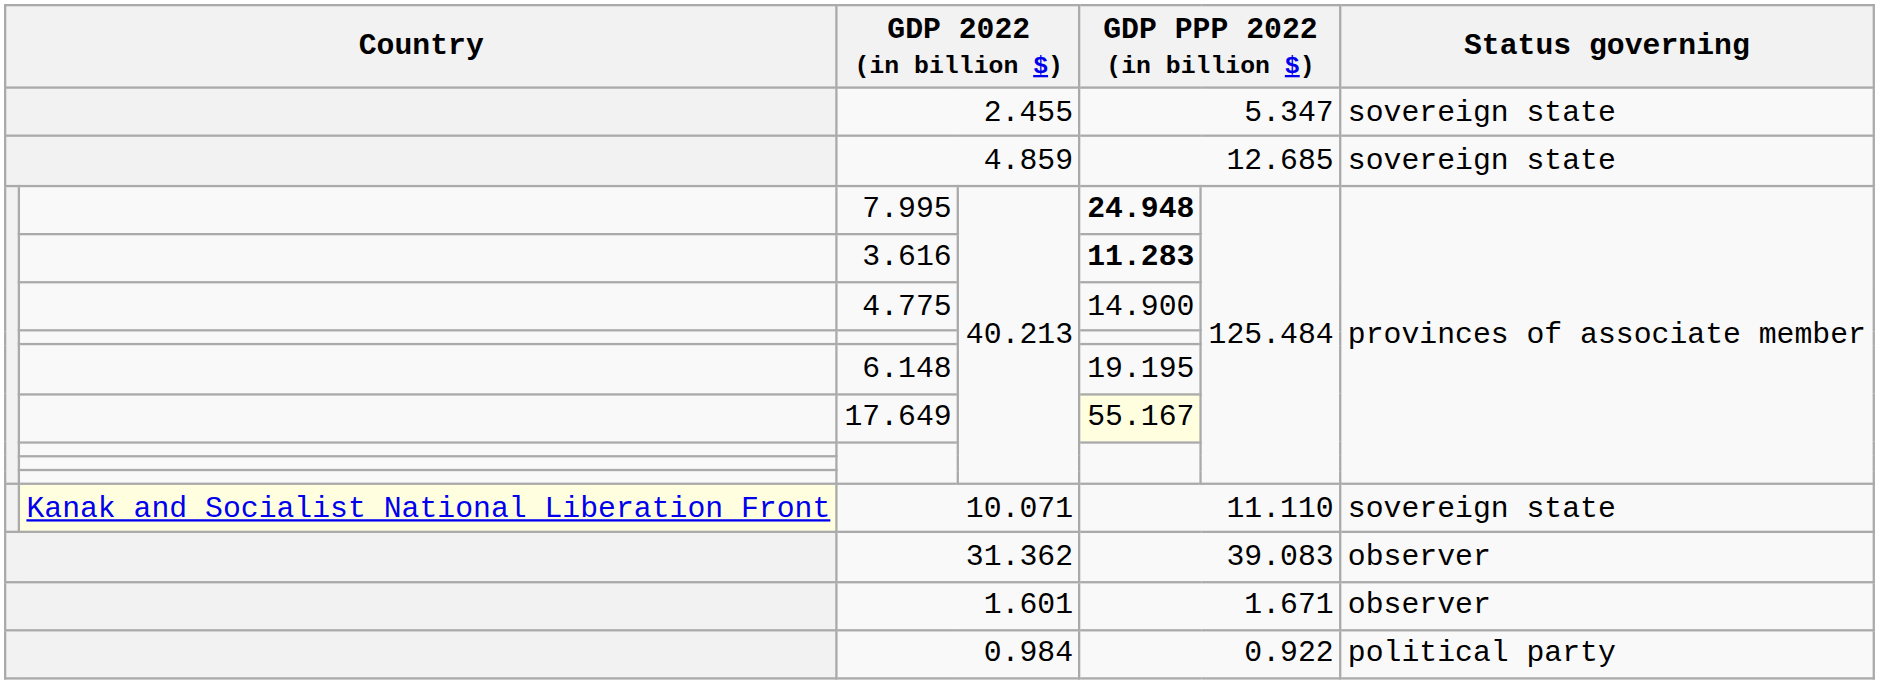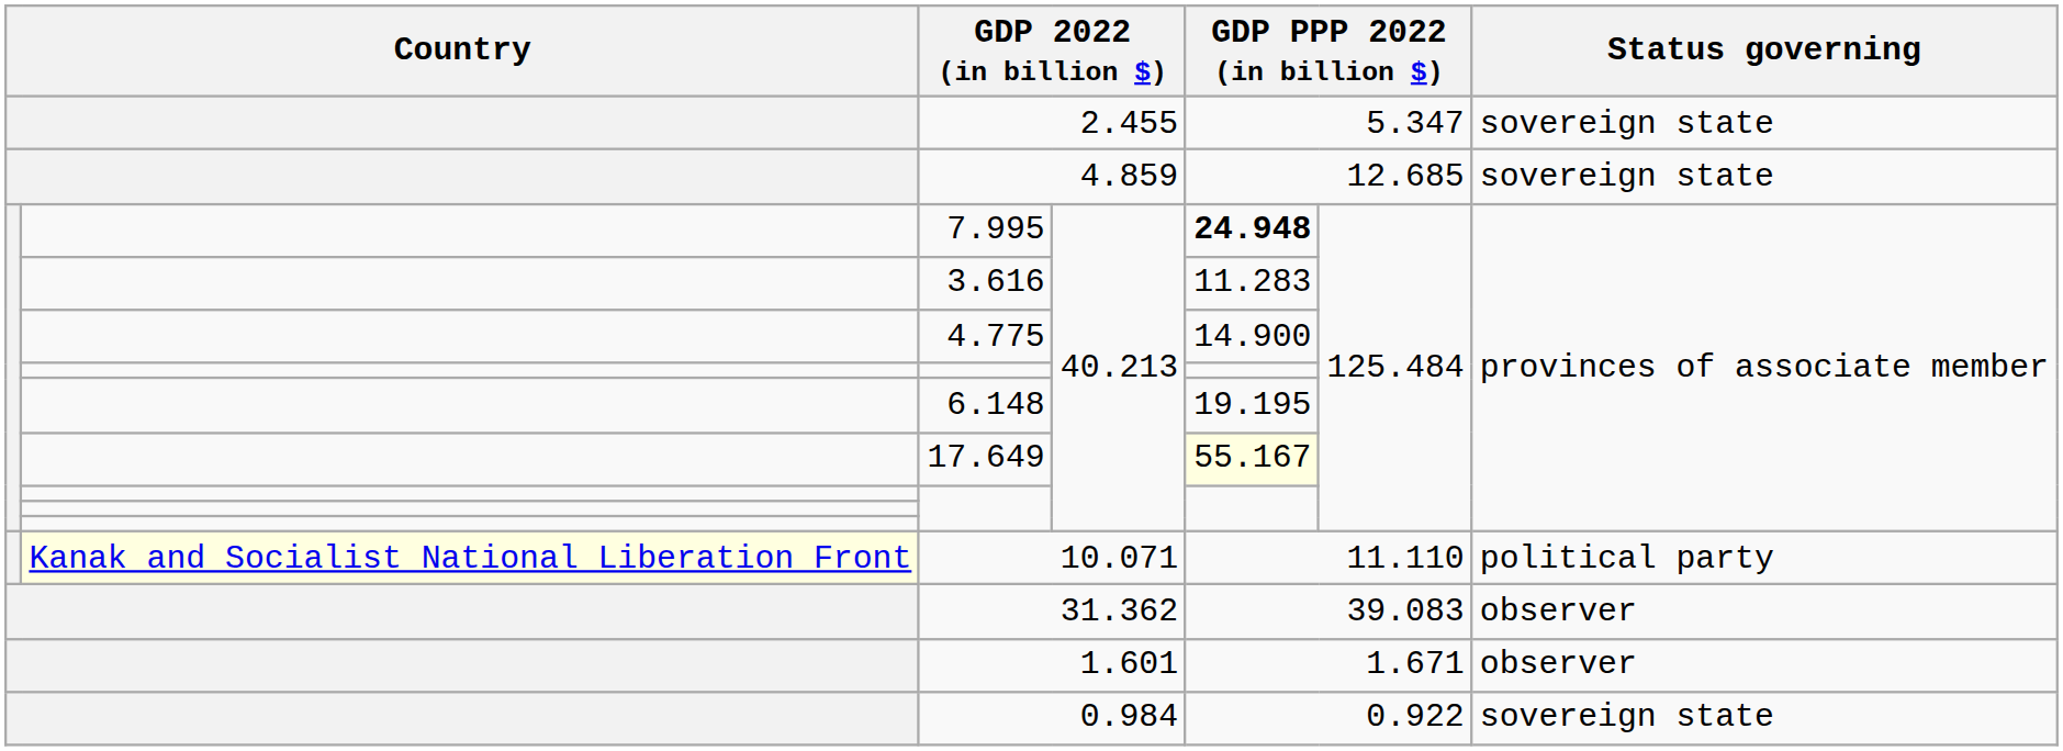3.616 | column 5: bold -> normal
10.071 | Status governing: sovereign state -> political party
0.984 | Status governing: political party -> sovereign state
